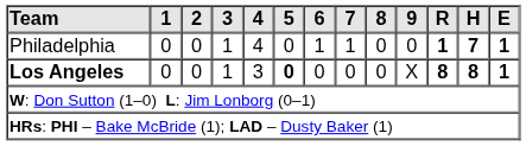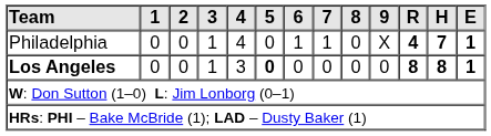Philadelphia | 9: 0 -> X
Philadelphia | R: 1 -> 4
Los Angeles | 9: X -> 0
